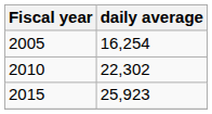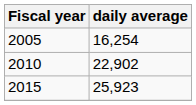2010 | daily average: 22,302 -> 22,902
